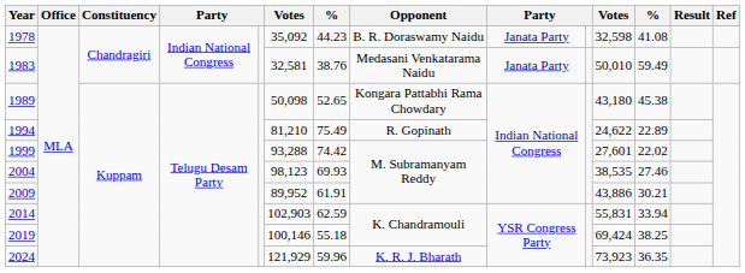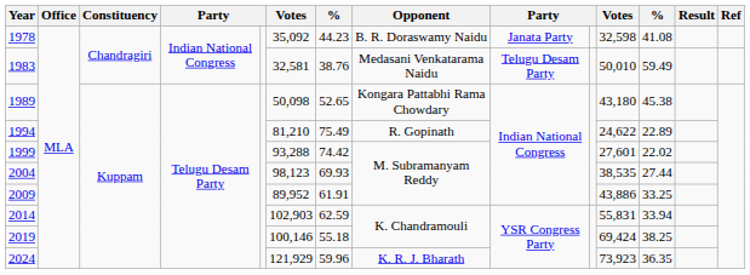1983 | column 9: Janata Party -> Telugu Desam Party
2004 | column 12: 27.46 -> 27.44
2009 | column 12: 30.21 -> 33.25
